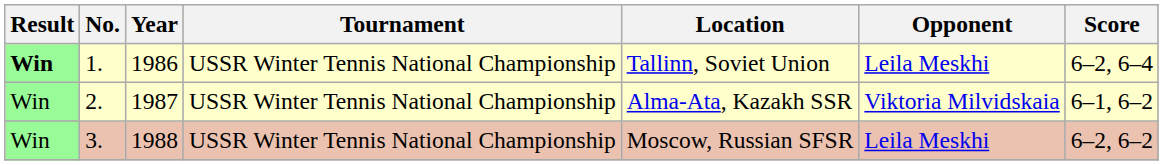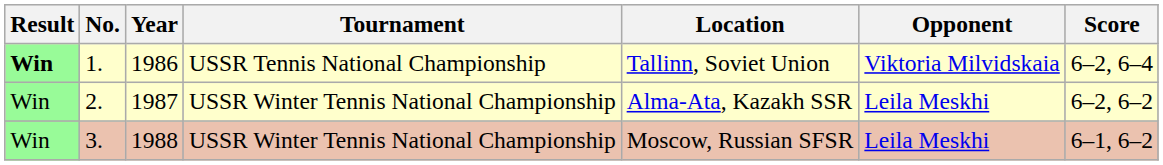1. | Tournament: USSR Winter Tennis National Championship -> USSR Tennis National Championship
1. | Opponent: Leila Meskhi -> Viktoria Milvidskaia
2. | Opponent: Viktoria Milvidskaia -> Leila Meskhi
2. | Score: 6–1, 6–2 -> 6–2, 6–2
3. | Score: 6–2, 6–2 -> 6–1, 6–2
